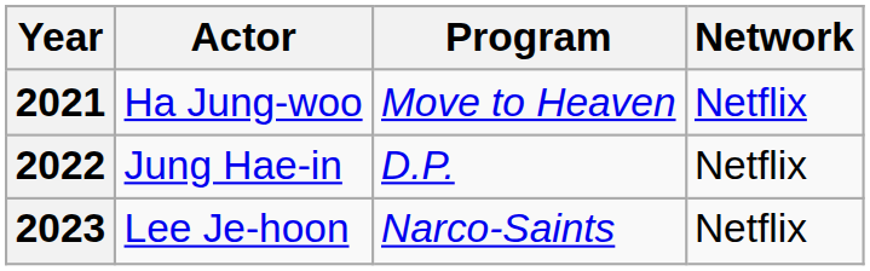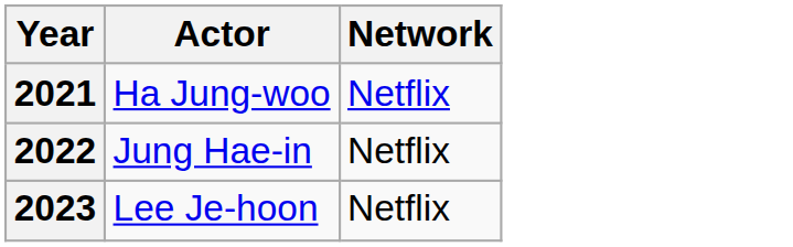- column: Program | Move to Heaven | D.P. | Narco-Saints
